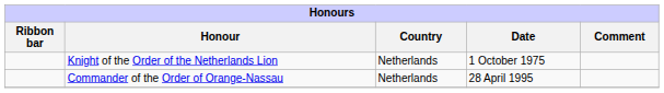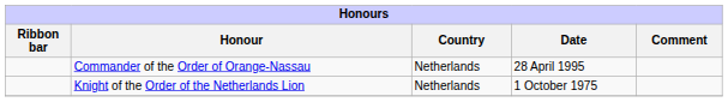rows swapped: Knight of the Order of the Netherlands Lion <-> Commander of the Order of Orange-Nassau
